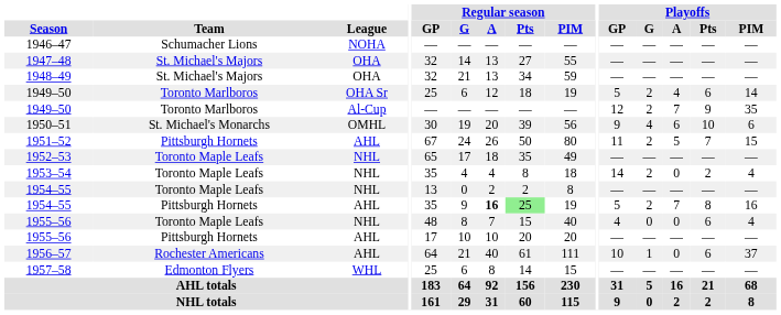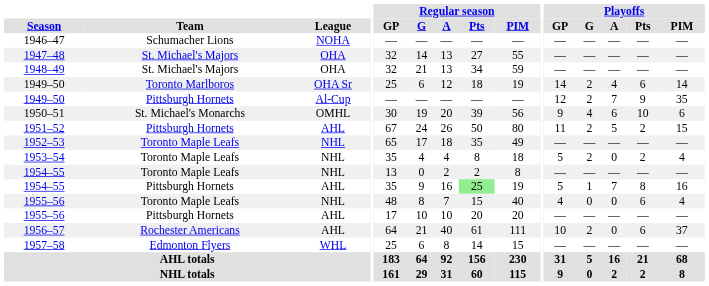1949–50 / OHA Sr | Playoffs / GP: 5 -> 14
1949–50 / Al-Cup | Team: Toronto Marlboros -> Pittsburgh Hornets
1951–52 | Playoffs / Pts: 7 -> 2
1953–54 | Playoffs / GP: 14 -> 5
1954–55 / AHL | Regular season / A: bold -> normal
1954–55 / AHL | Playoffs / G: 2 -> 1
1956–57 | Playoffs / G: 1 -> 2
